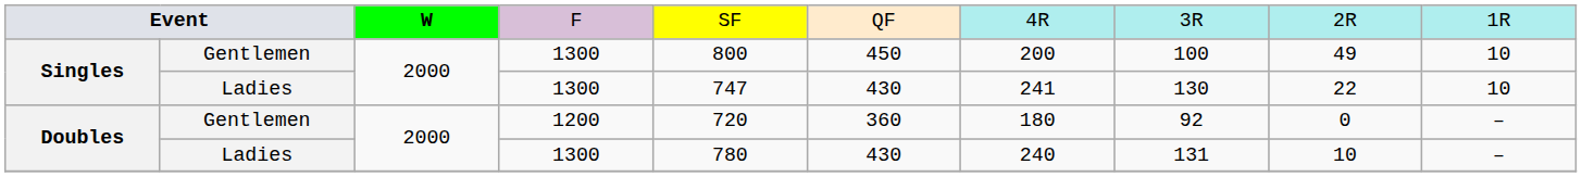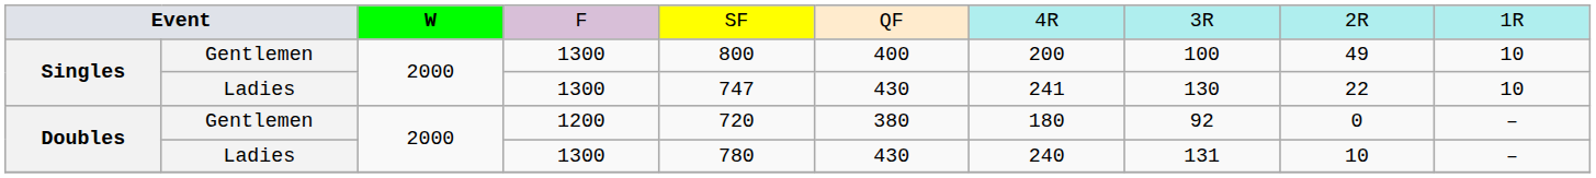Singles / Gentlemen | column 6: 450 -> 400
Doubles / Gentlemen | column 6: 360 -> 380
